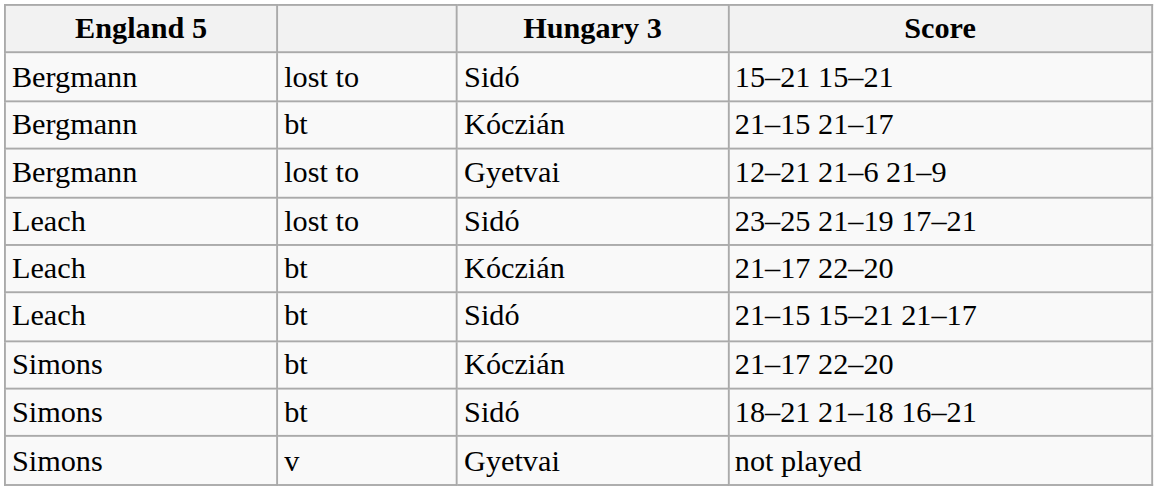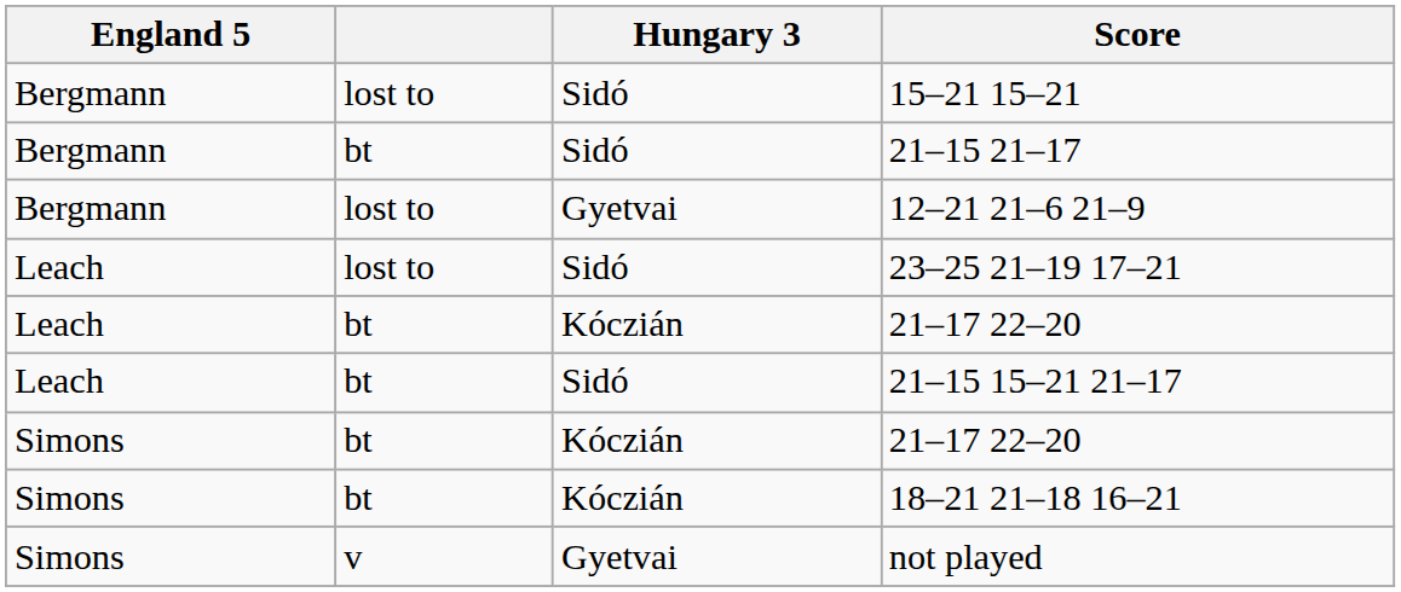21–15 21–17 | Hungary 3: Kóczián -> Sidó
18–21 21–18 16–21 | Hungary 3: Sidó -> Kóczián
